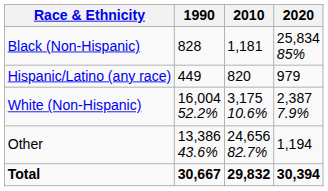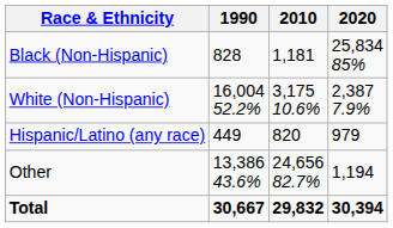rows swapped: White (Non-Hispanic) <-> Hispanic/Latino (any race)
